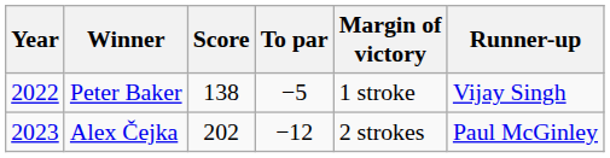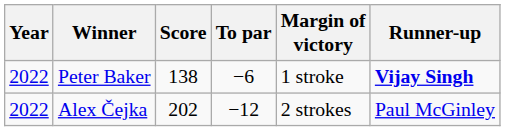Peter Baker | To par: −5 -> −6
Peter Baker | Runner-up: normal -> bold
Alex Čejka | Year: 2023 -> 2022
